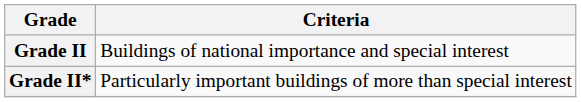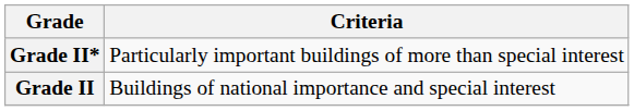rows swapped: Grade II* <-> Grade II
